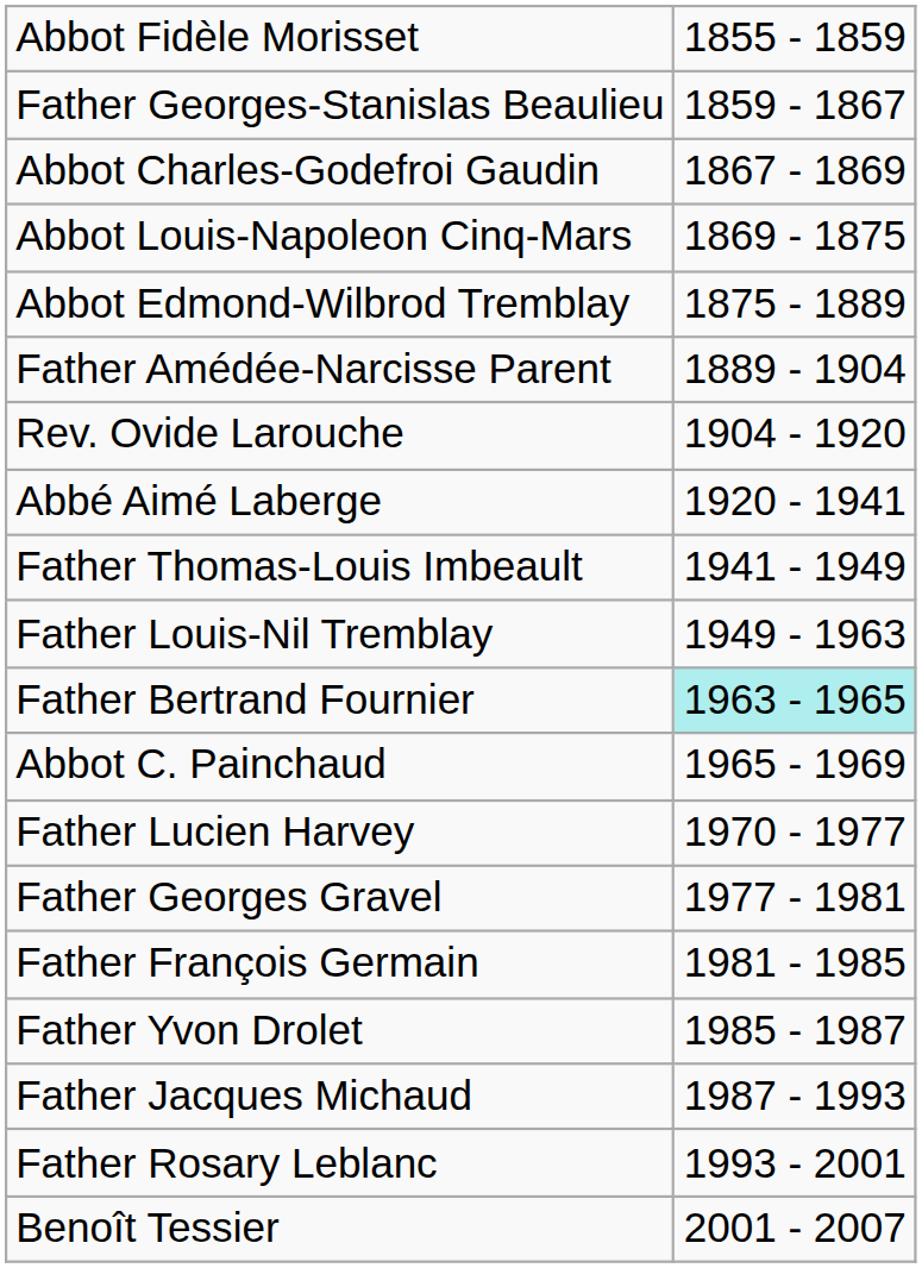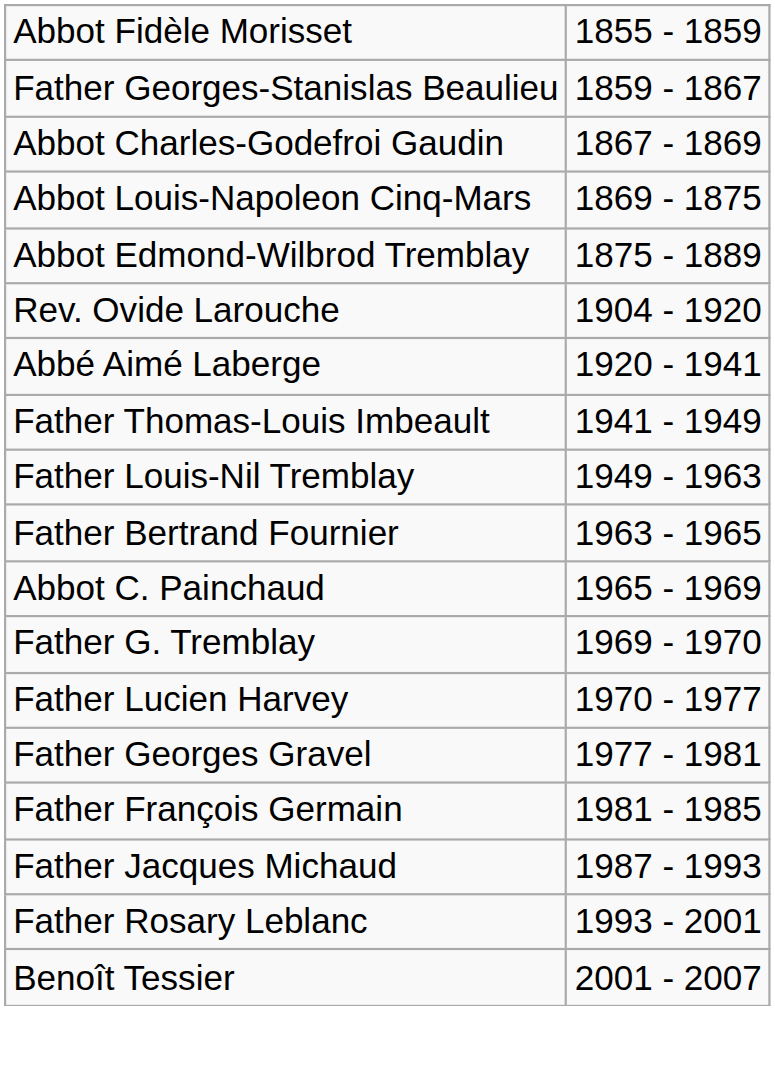- row: Father Amédée-Narcisse Parent | 1889 - 1904
Father Bertrand Fournier | column 2: paleturquoise background -> no background
+ row: Father G. Tremblay | 1969 - 1970
- row: Father Yvon Drolet | 1985 - 1987
